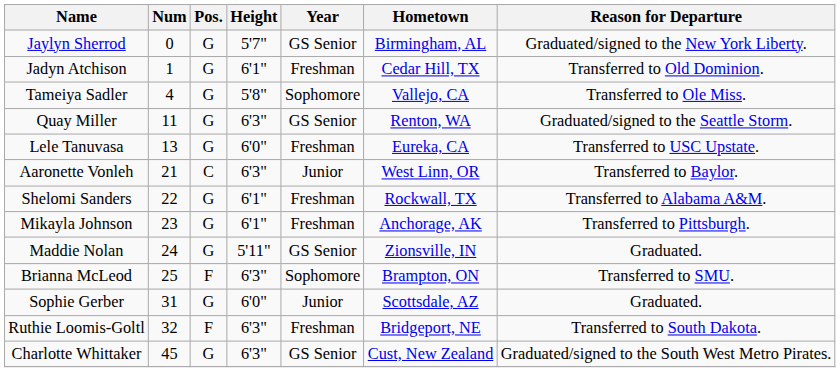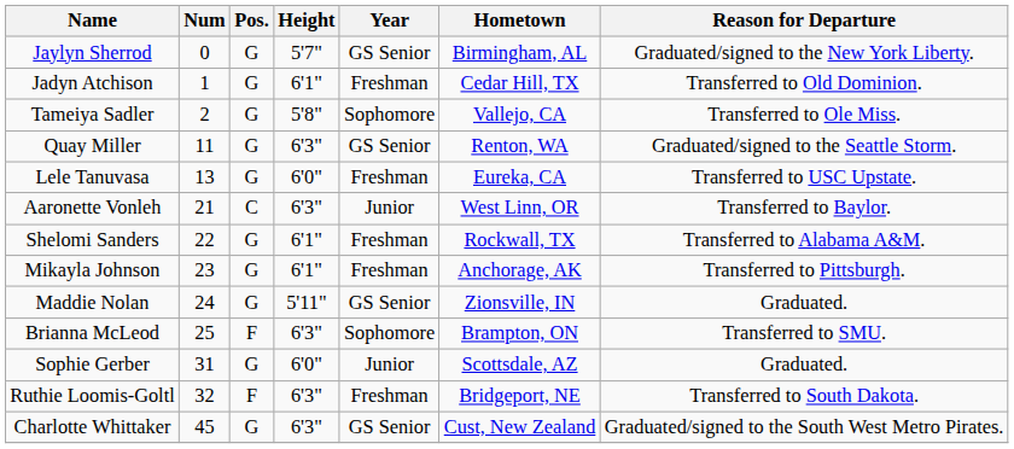Tameiya Sadler | Num: 4 -> 2
